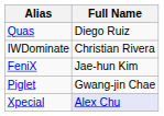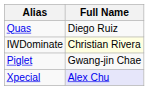IWDominate | Full Name: no background -> lightyellow background
- row: FeniX | Jae-hun Kim
